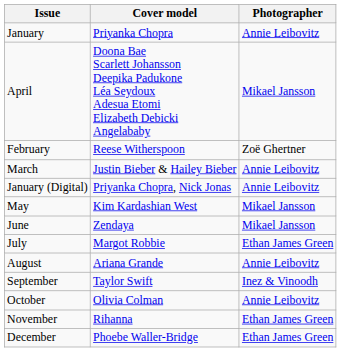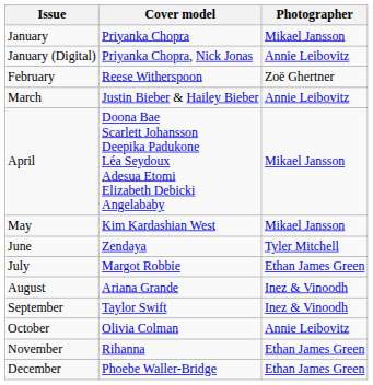January | Photographer: Annie Leibovitz -> Mikael Jansson
rows swapped: January (Digital) <-> April
June | Photographer: Mikael Jansson -> Tyler Mitchell
August | Photographer: Annie Leibovitz -> Inez & Vinoodh
